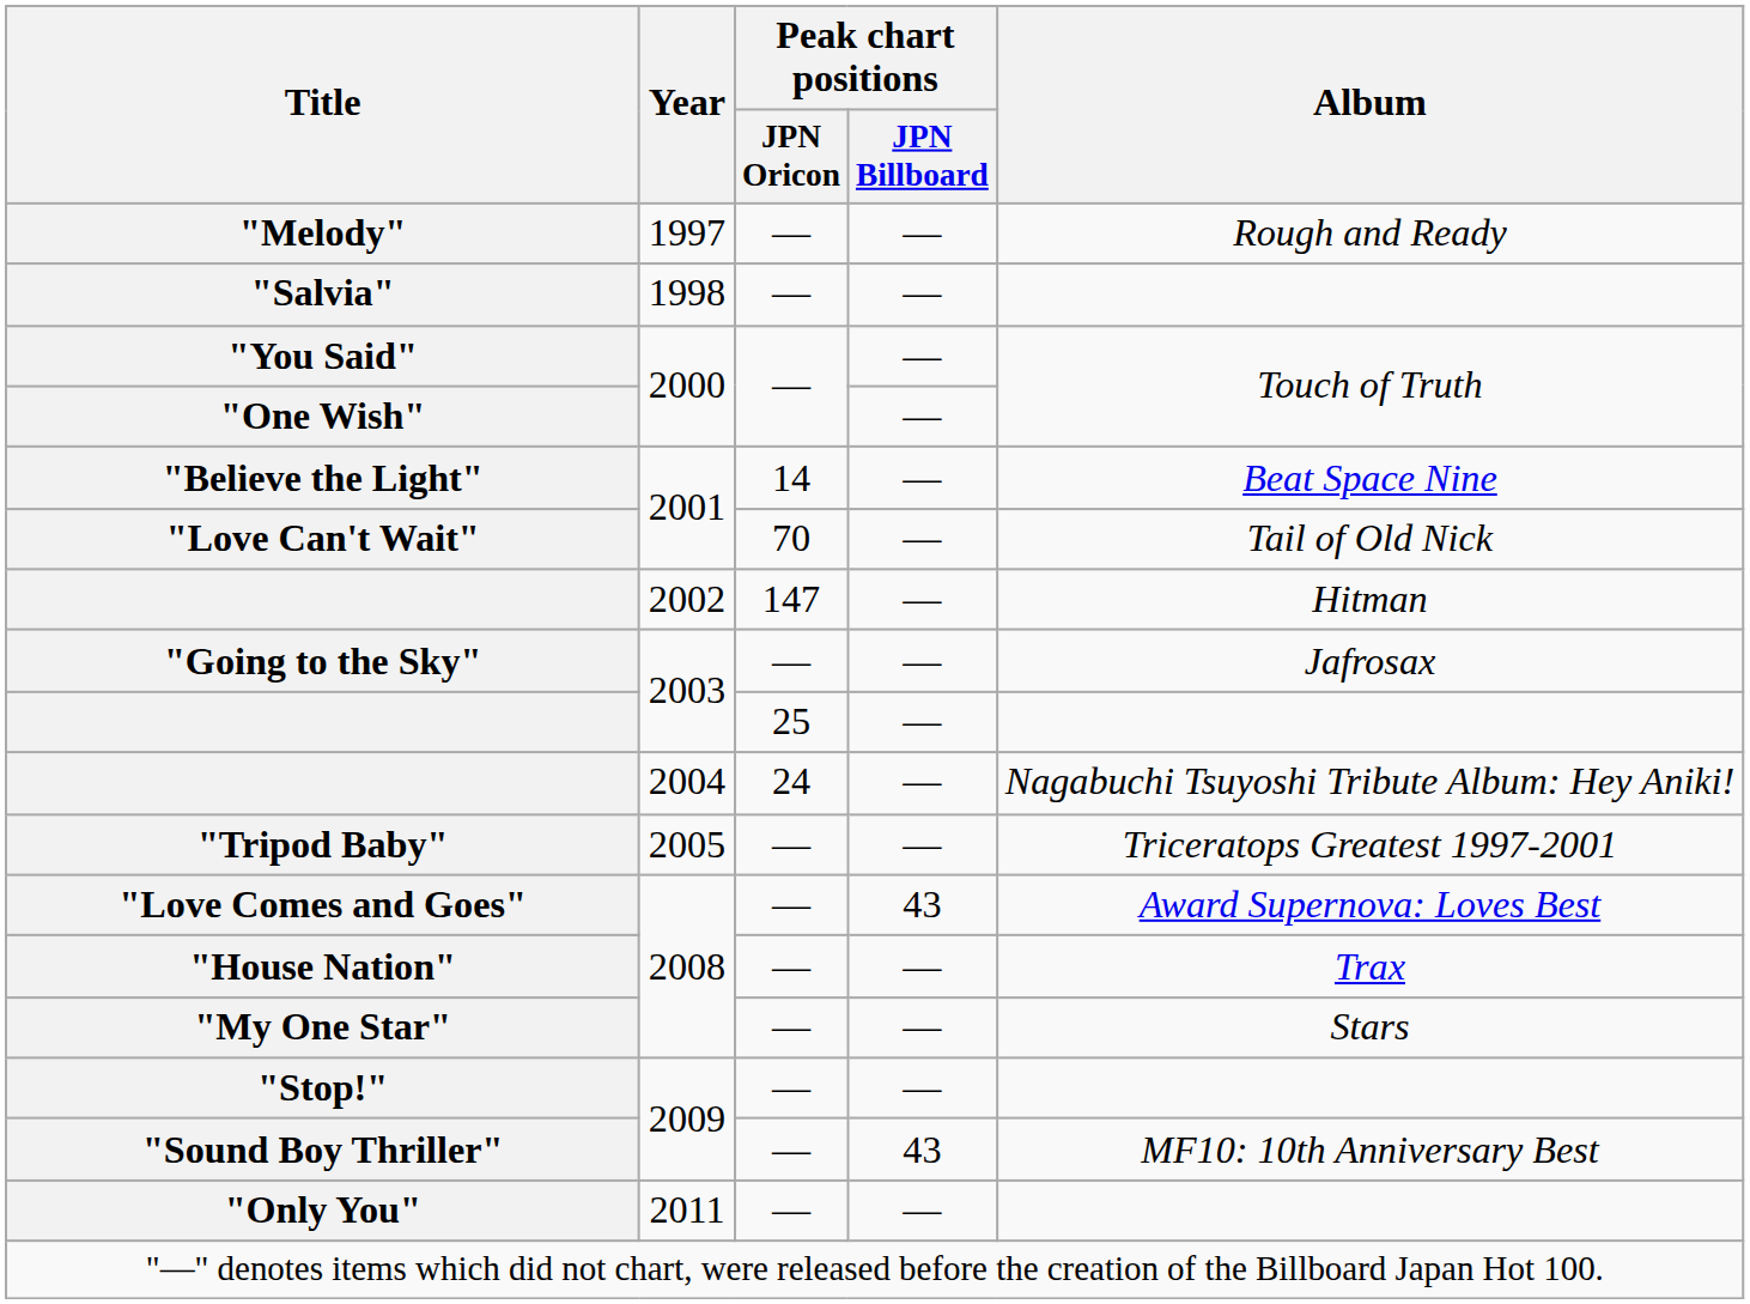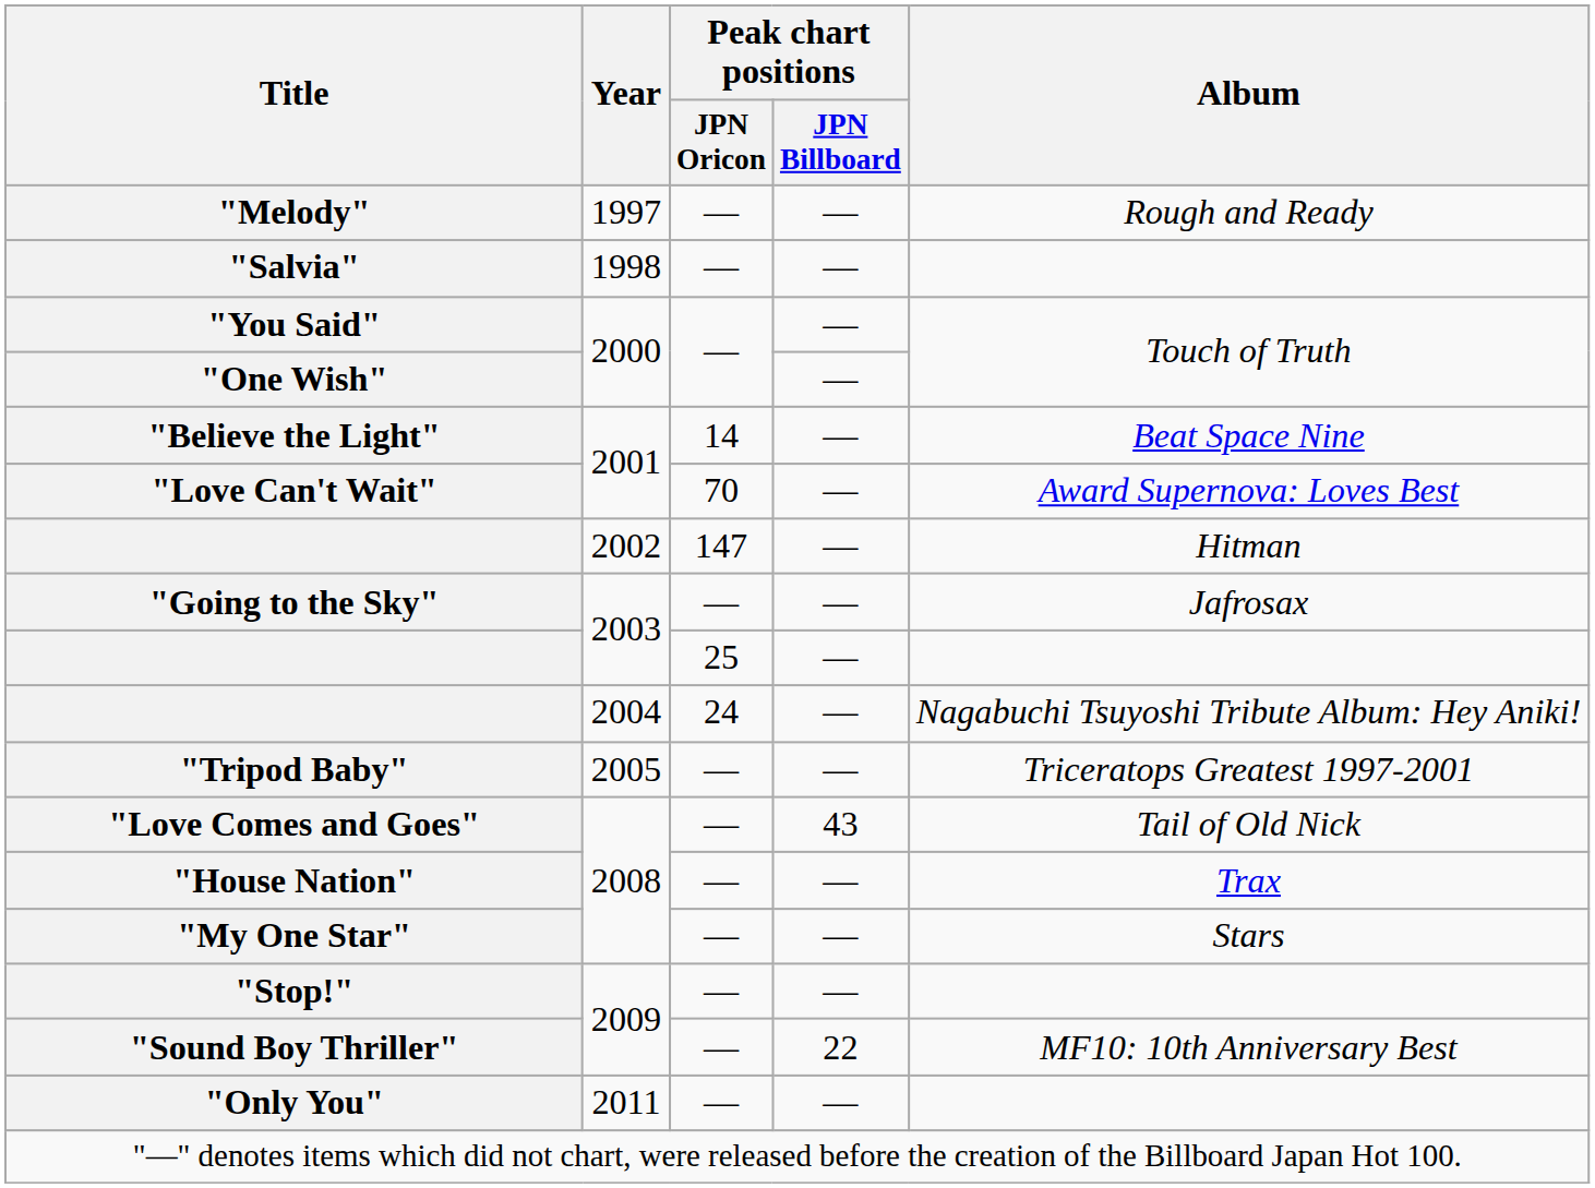"Love Can't Wait" | Album: Tail of Old Nick -> Award Supernova: Loves Best
"Love Comes and Goes" | Album: Award Supernova: Loves Best -> Tail of Old Nick
"Sound Boy Thriller" | Peak chart positions / JPN Billboard: 43 -> 22
